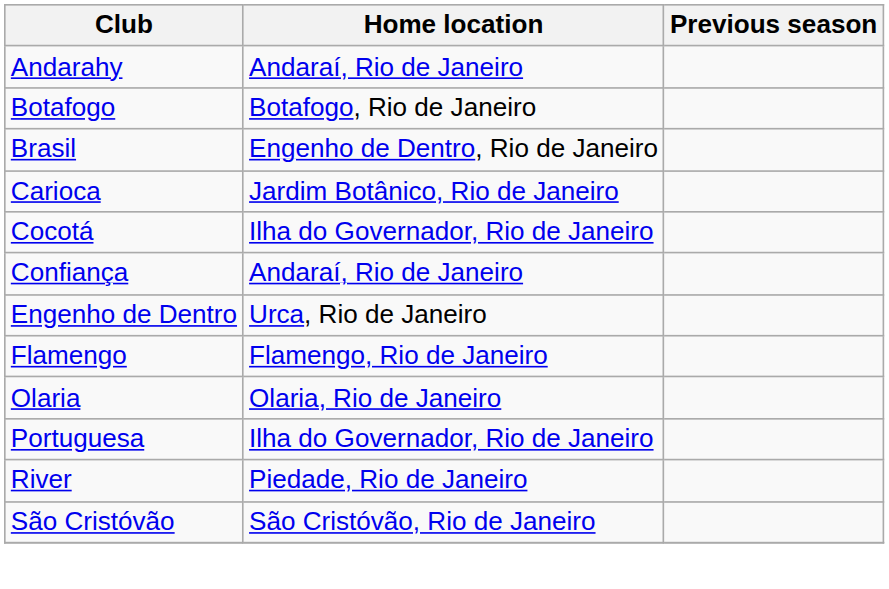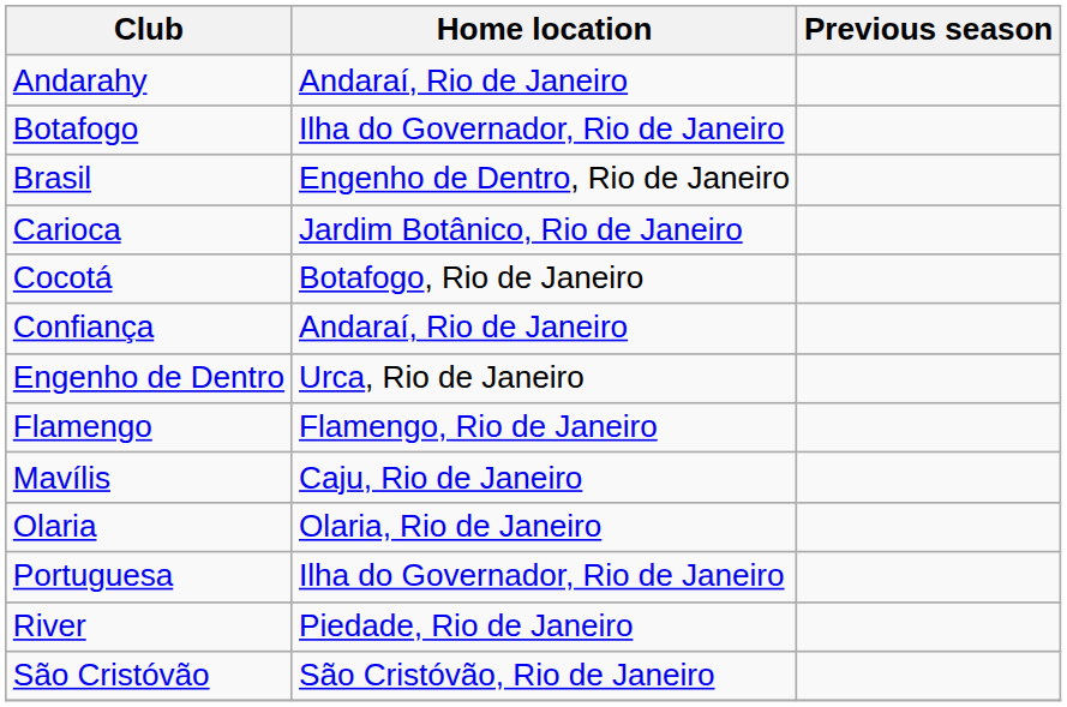Botafogo | Home location: Botafogo, Rio de Janeiro -> Ilha do Governador, Rio de Janeiro
Cocotá | Home location: Ilha do Governador, Rio de Janeiro -> Botafogo, Rio de Janeiro
+ row: Mavílis | Caju, Rio de Janeiro
